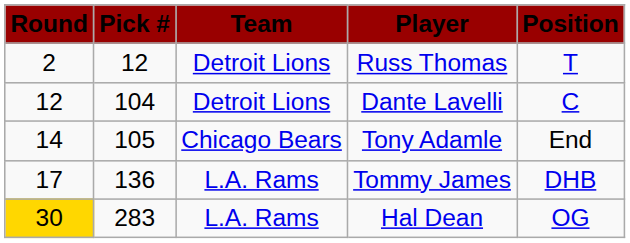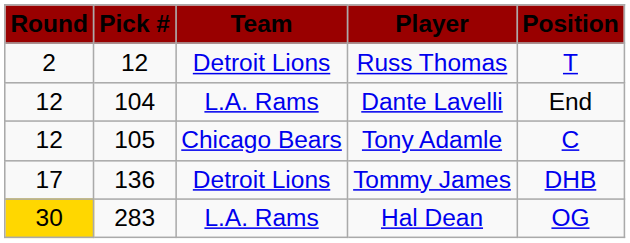Dante Lavelli | Team: Detroit Lions -> L.A. Rams
Dante Lavelli | Position: C -> End
Tony Adamle | Round: 14 -> 12
Tony Adamle | Position: End -> C
Tommy James | Team: L.A. Rams -> Detroit Lions
